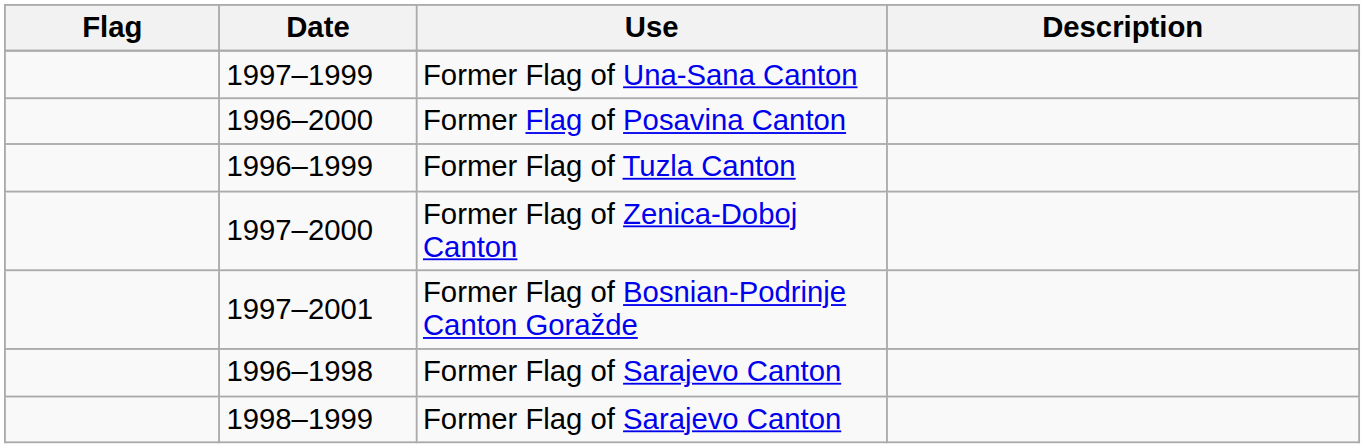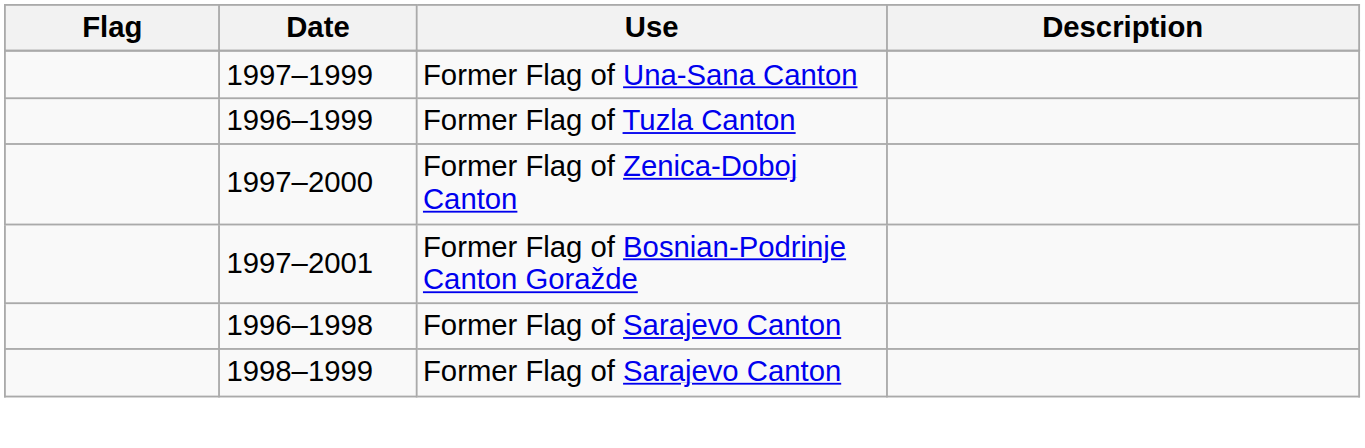- row: 1996–2000 | Former Flag of Posavina Canton
